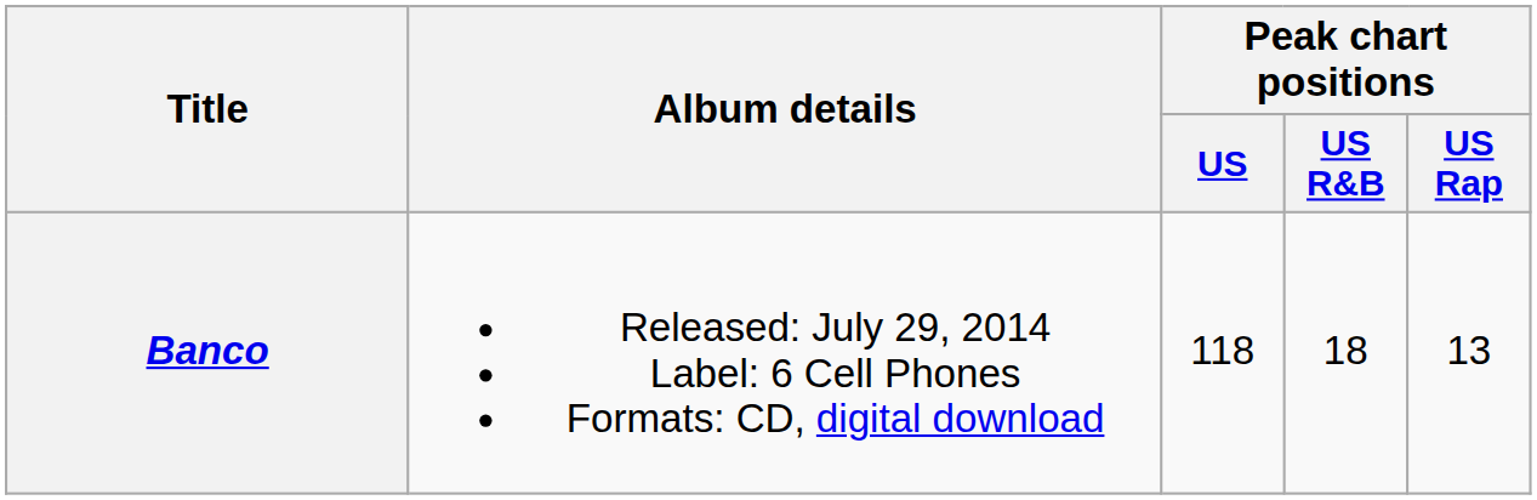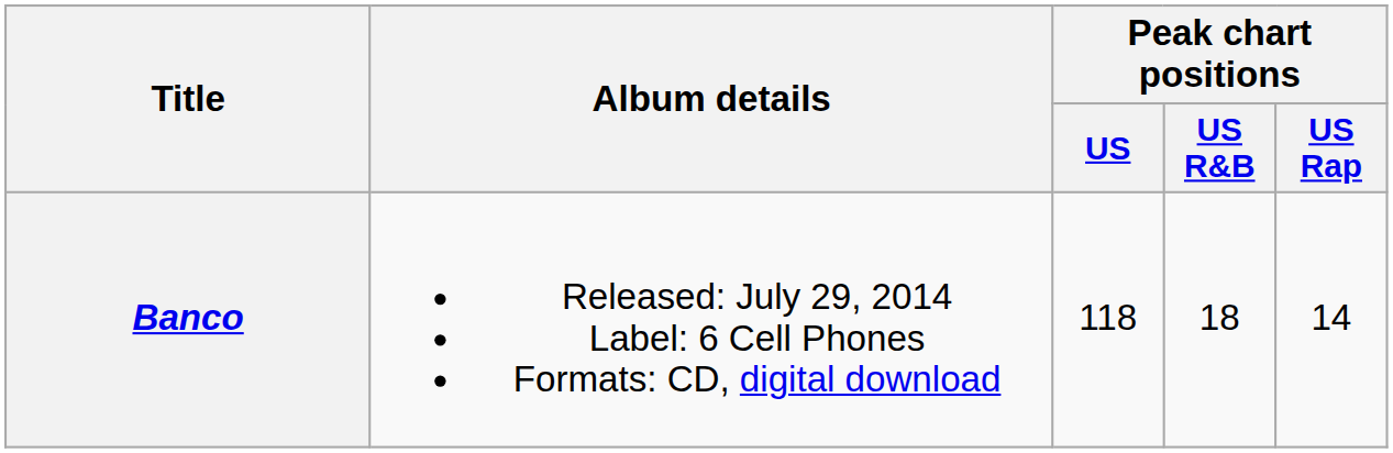Banco | Peak chart positions / US Rap: 13 -> 14
